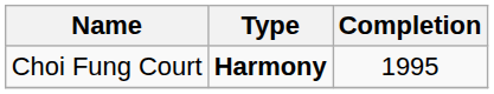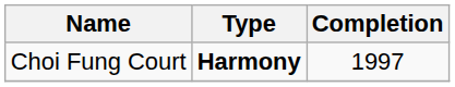Choi Fung Court | Completion: 1995 -> 1997
